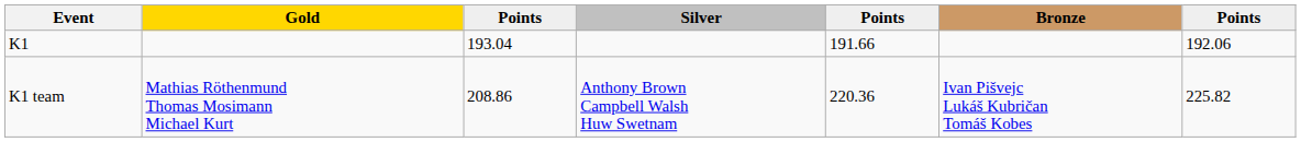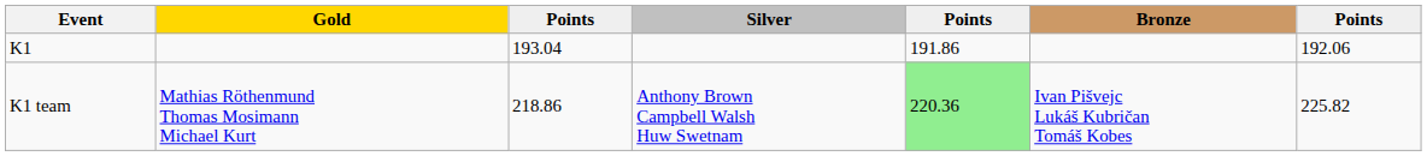K1 | column 5: 191.66 -> 191.86
K1 team | column 3: 208.86 -> 218.86
K1 team | column 5: no background -> lightgreen background
